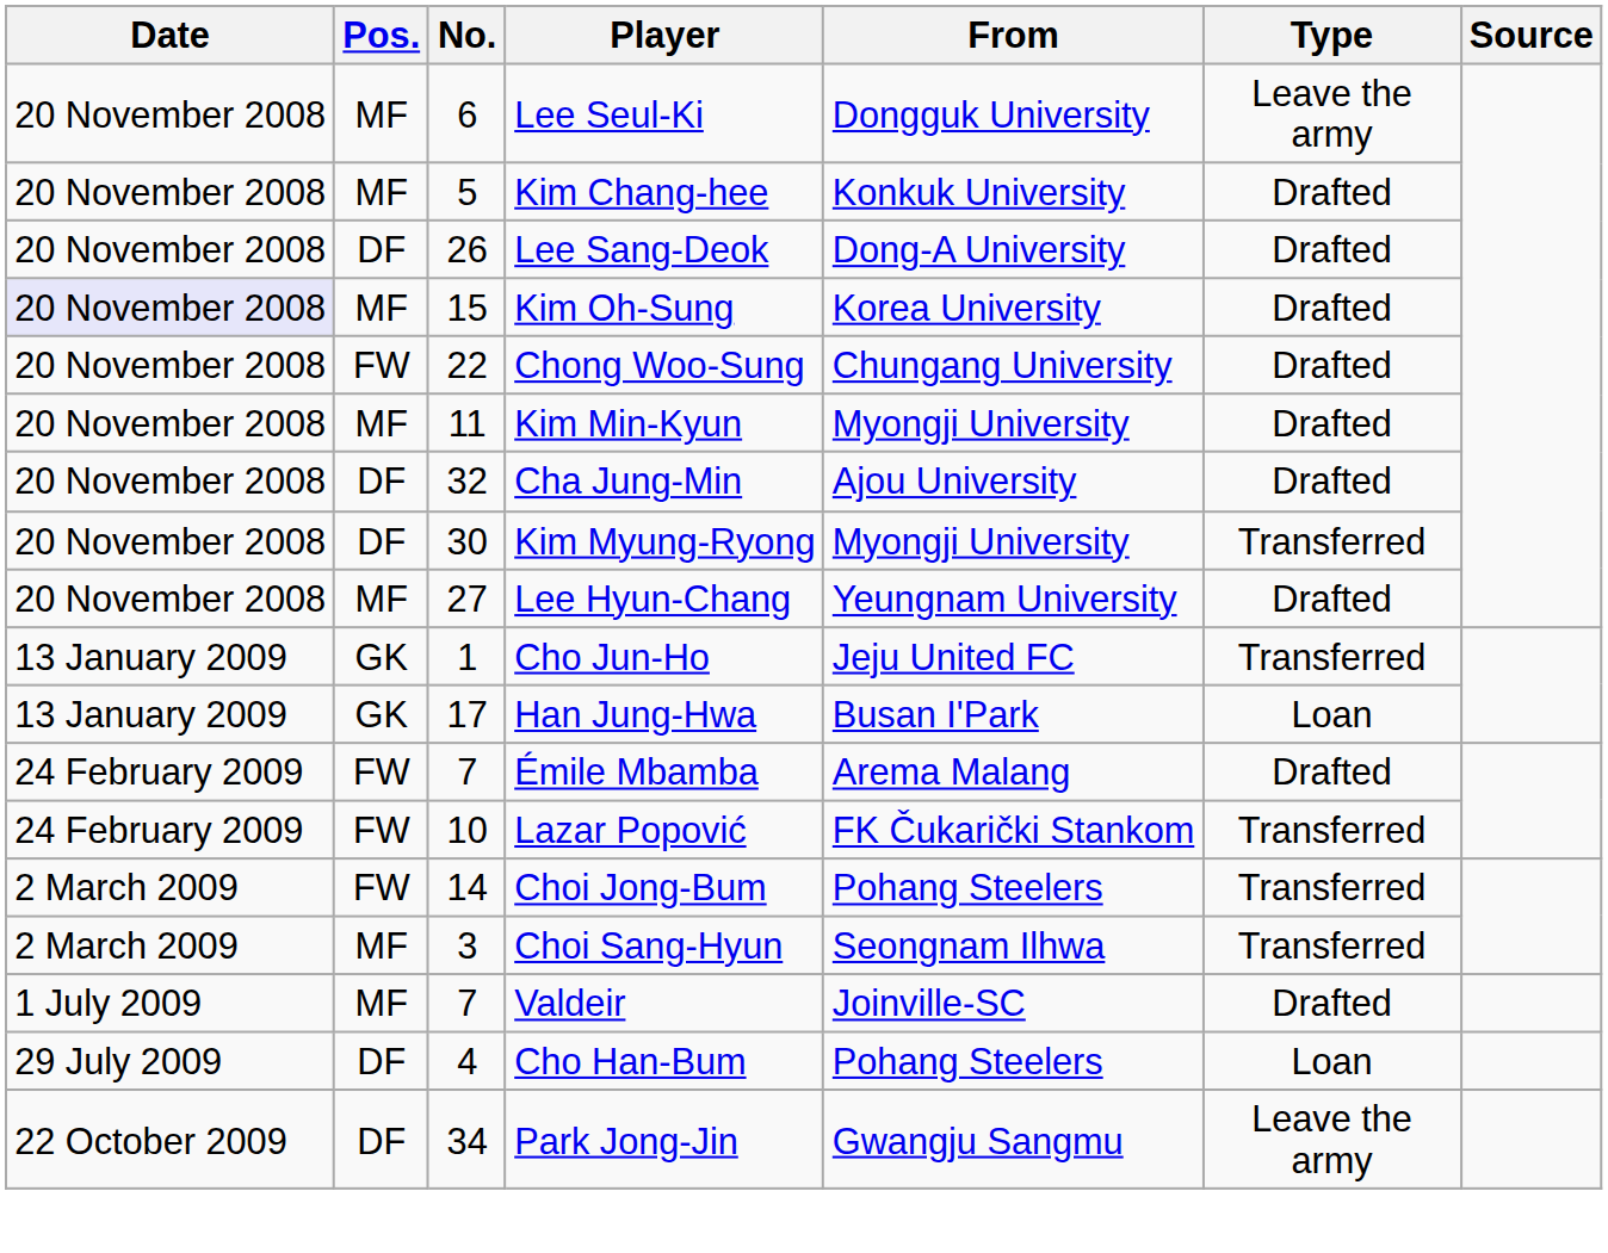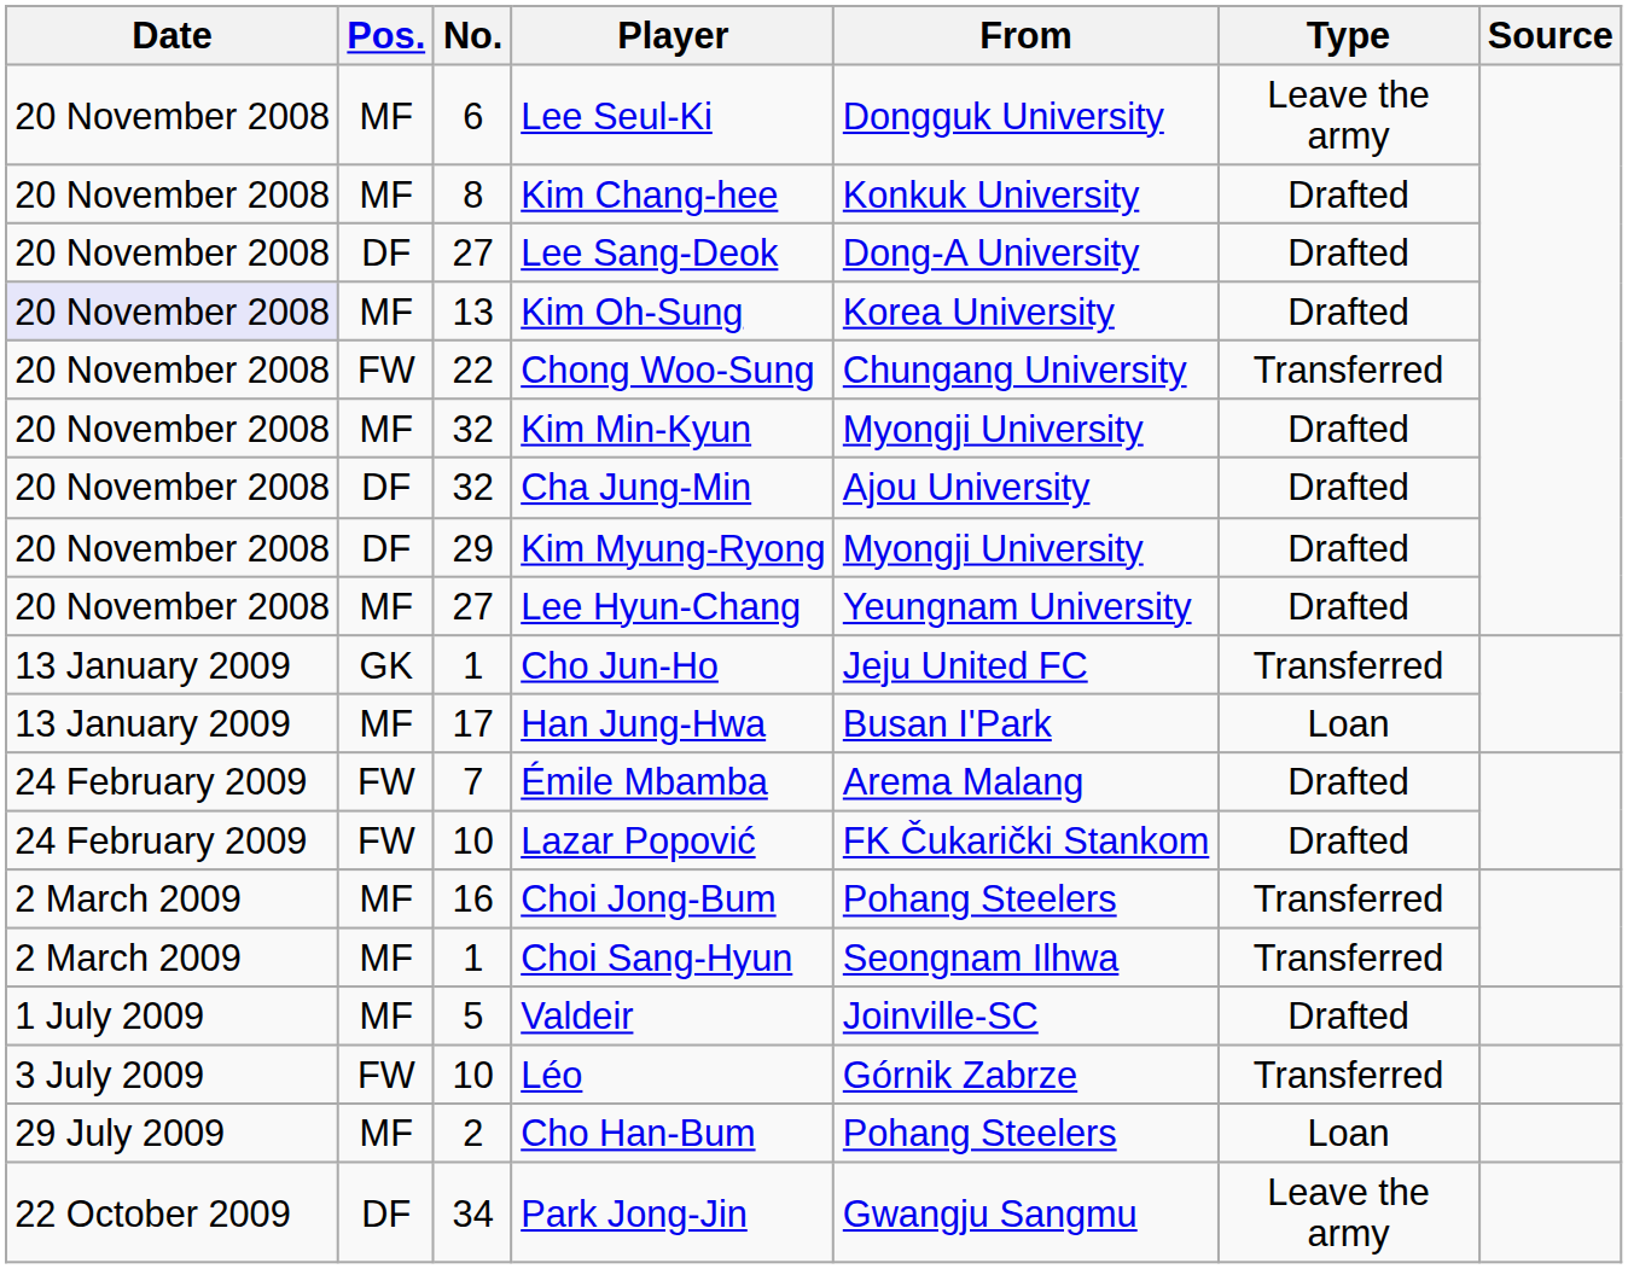Kim Chang-hee | No.: 5 -> 8
Lee Sang-Deok | No.: 26 -> 27
Kim Oh-Sung | No.: 15 -> 13
Chong Woo-Sung | Type: Drafted -> Transferred
Kim Min-Kyun | No.: 11 -> 32
Kim Myung-Ryong | No.: 30 -> 29
Kim Myung-Ryong | Type: Transferred -> Drafted
Han Jung-Hwa | Pos.: GK -> MF
Lazar Popović | Type: Transferred -> Drafted
Choi Jong-Bum | Pos.: FW -> MF
Choi Jong-Bum | No.: 14 -> 16
Choi Sang-Hyun | No.: 3 -> 1
Valdeir | No.: 7 -> 5
+ row: 3 July 2009 | FW | 10 | Léo | Górnik Zabrze | Transferred
Cho Han-Bum | Pos.: DF -> MF
Cho Han-Bum | No.: 4 -> 2
